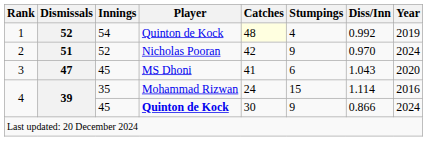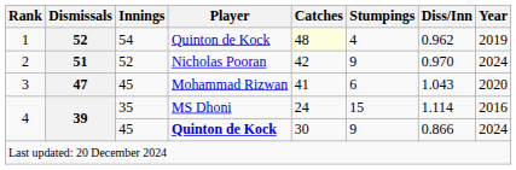1 | Diss/Inn: 0.992 -> 0.962
3 | Player: MS Dhoni -> Mohammad Rizwan
4 / 35 | Player: Mohammad Rizwan -> MS Dhoni
